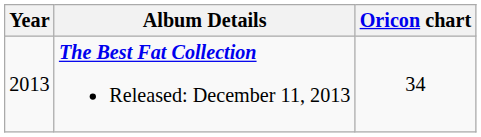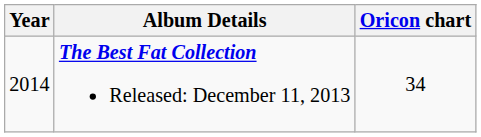The Best Fat Collection Released: December 11, 2013 | Year: 2013 -> 2014
